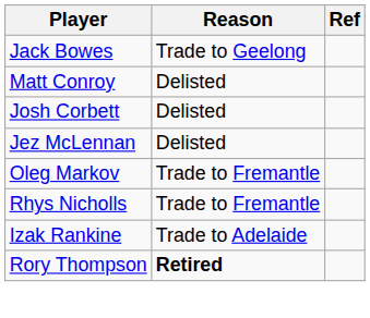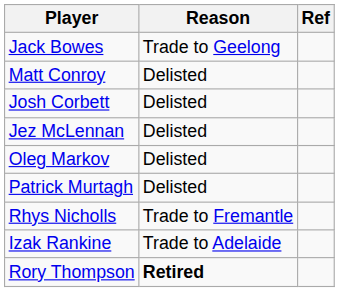Oleg Markov | Reason: Trade to Fremantle -> Delisted
+ row: Patrick Murtagh | Delisted
